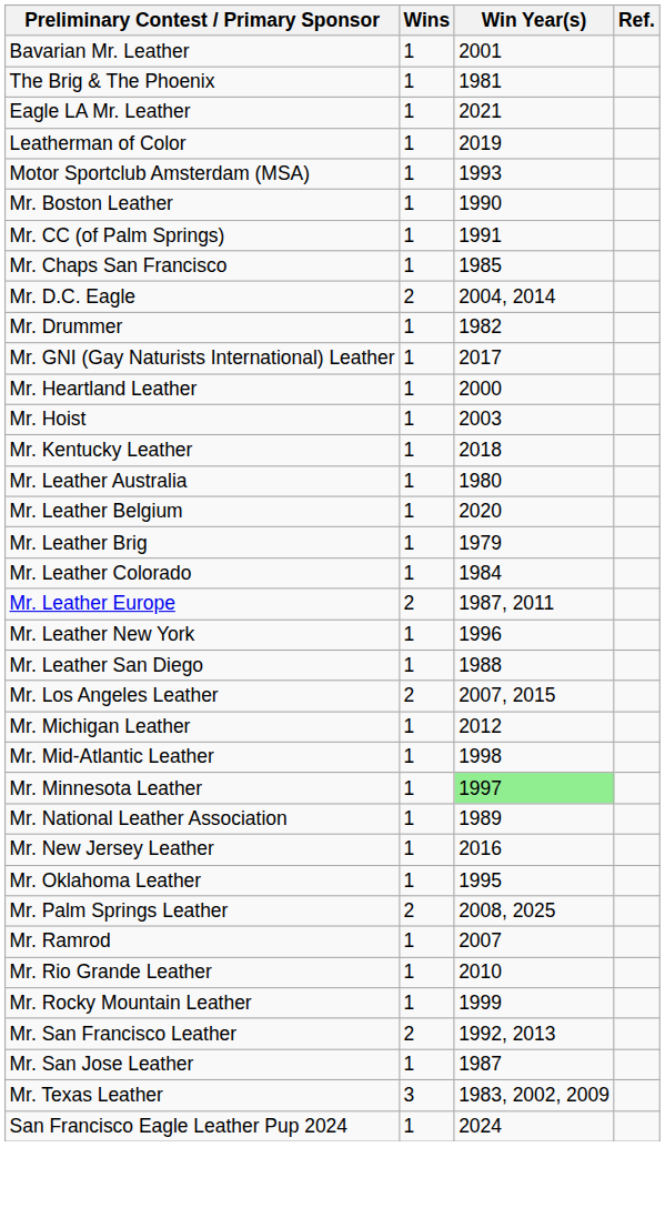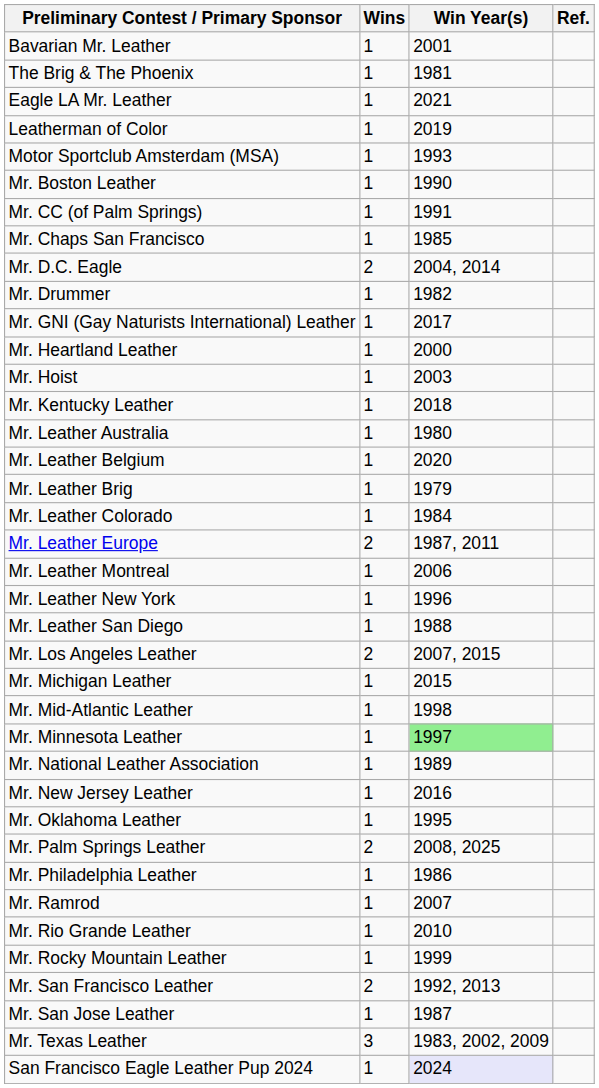+ row: Mr. Leather Montreal | 1 | 2006
Mr. Michigan Leather | Win Year(s): 2012 -> 2015
+ row: Mr. Philadelphia Leather | 1 | 1986
San Francisco Eagle Leather Pup 2024 | Win Year(s): no background -> lavender background
